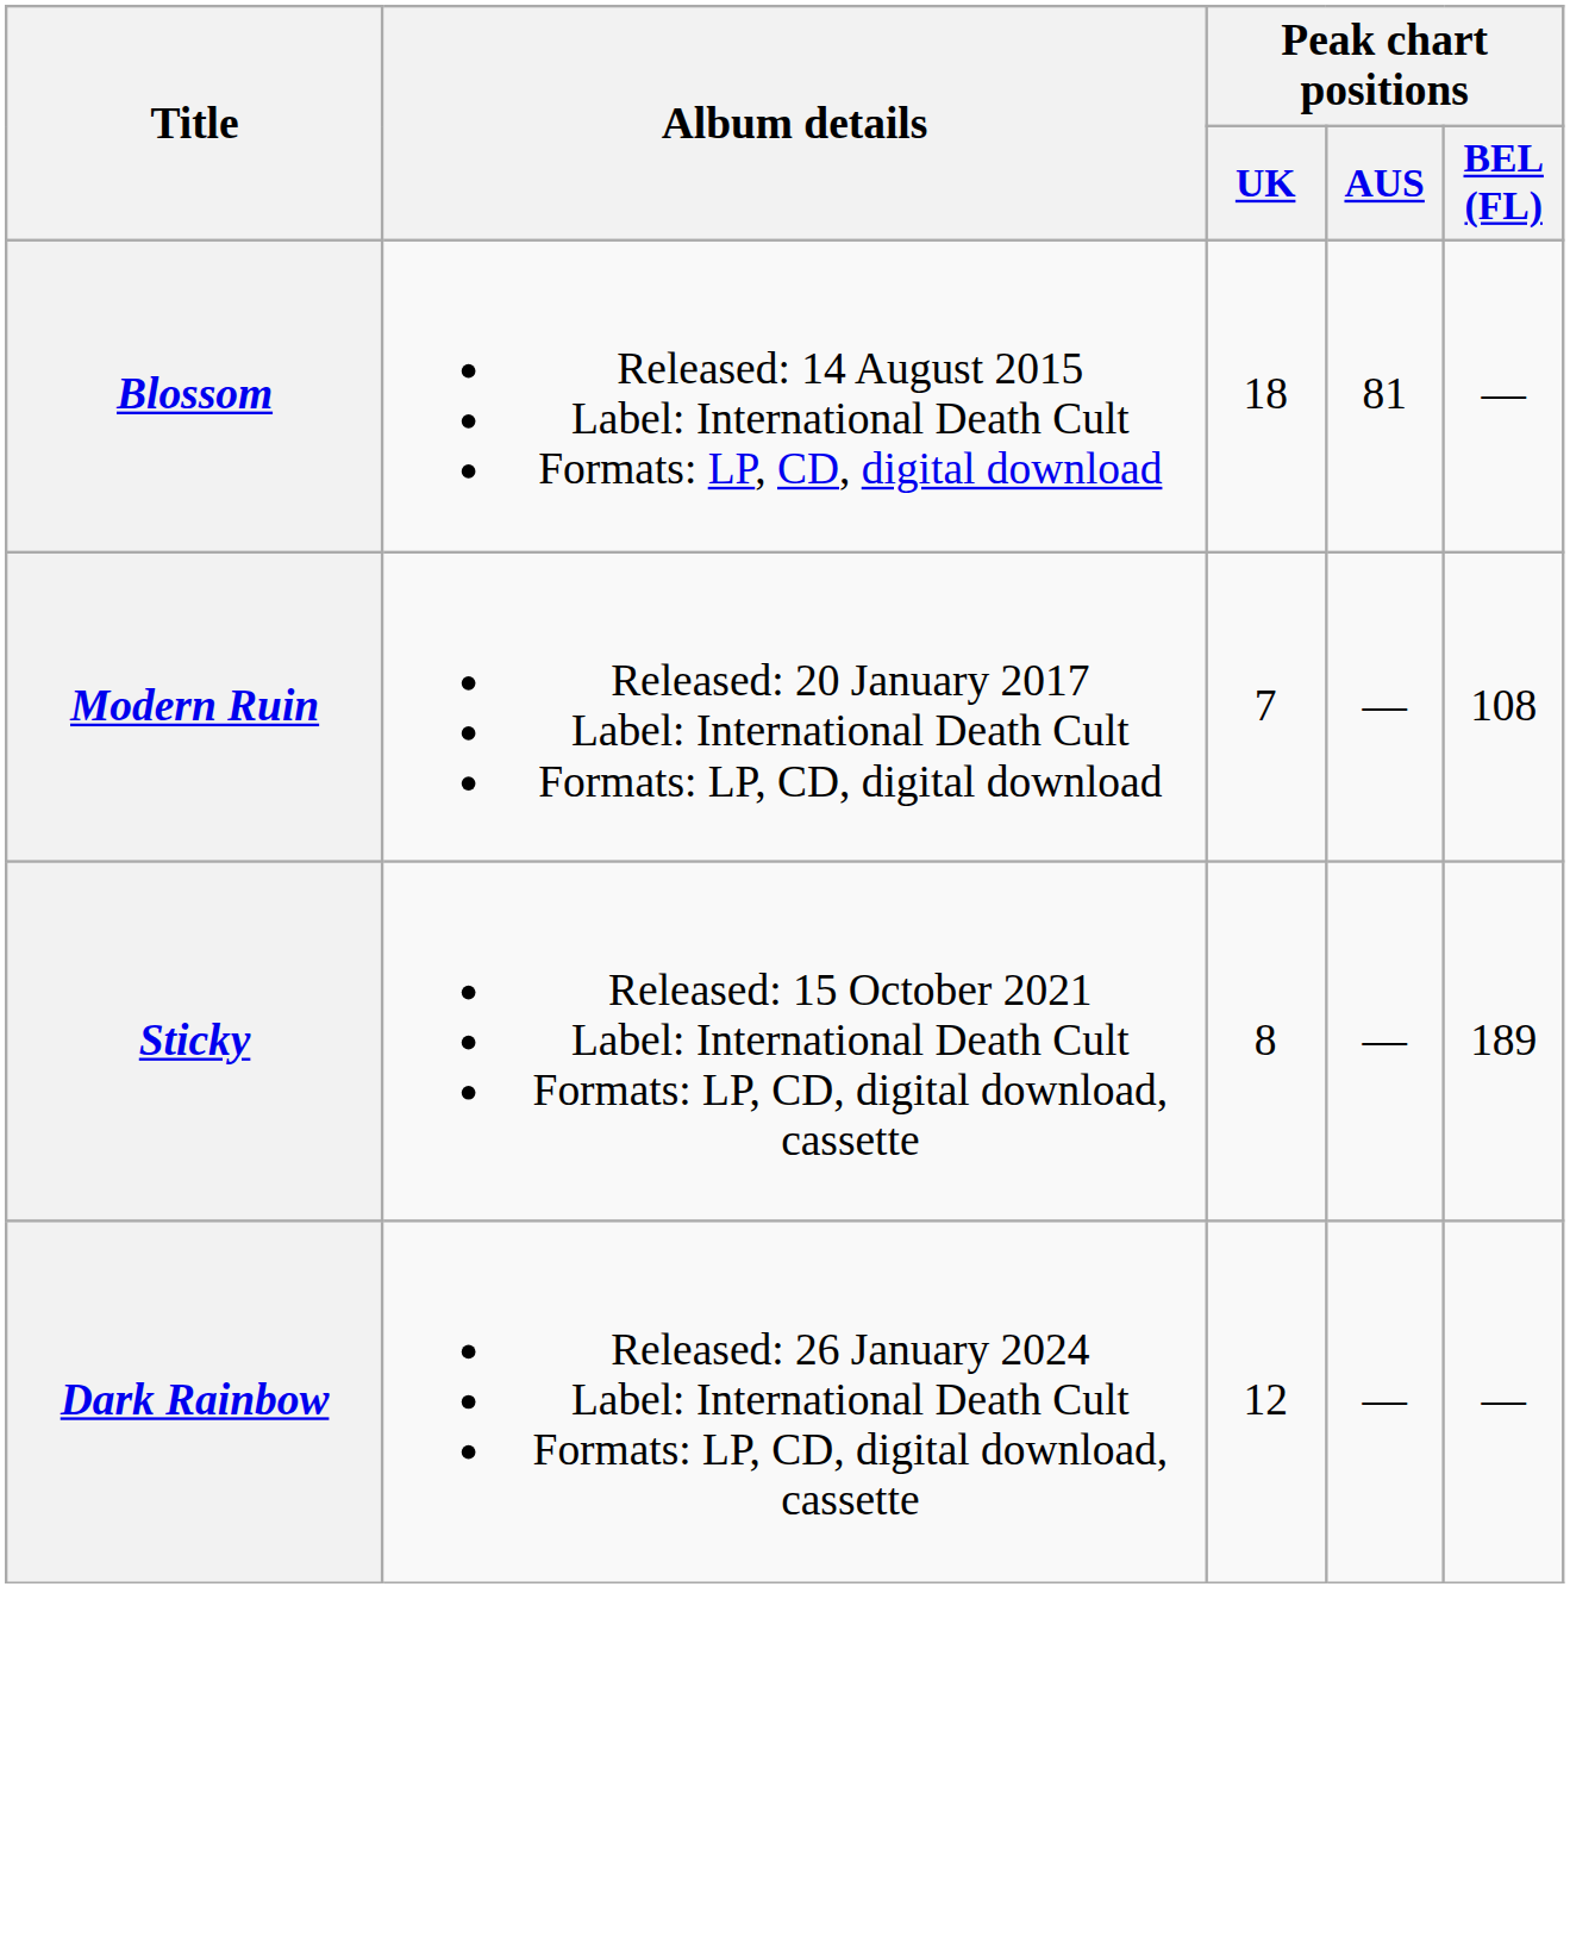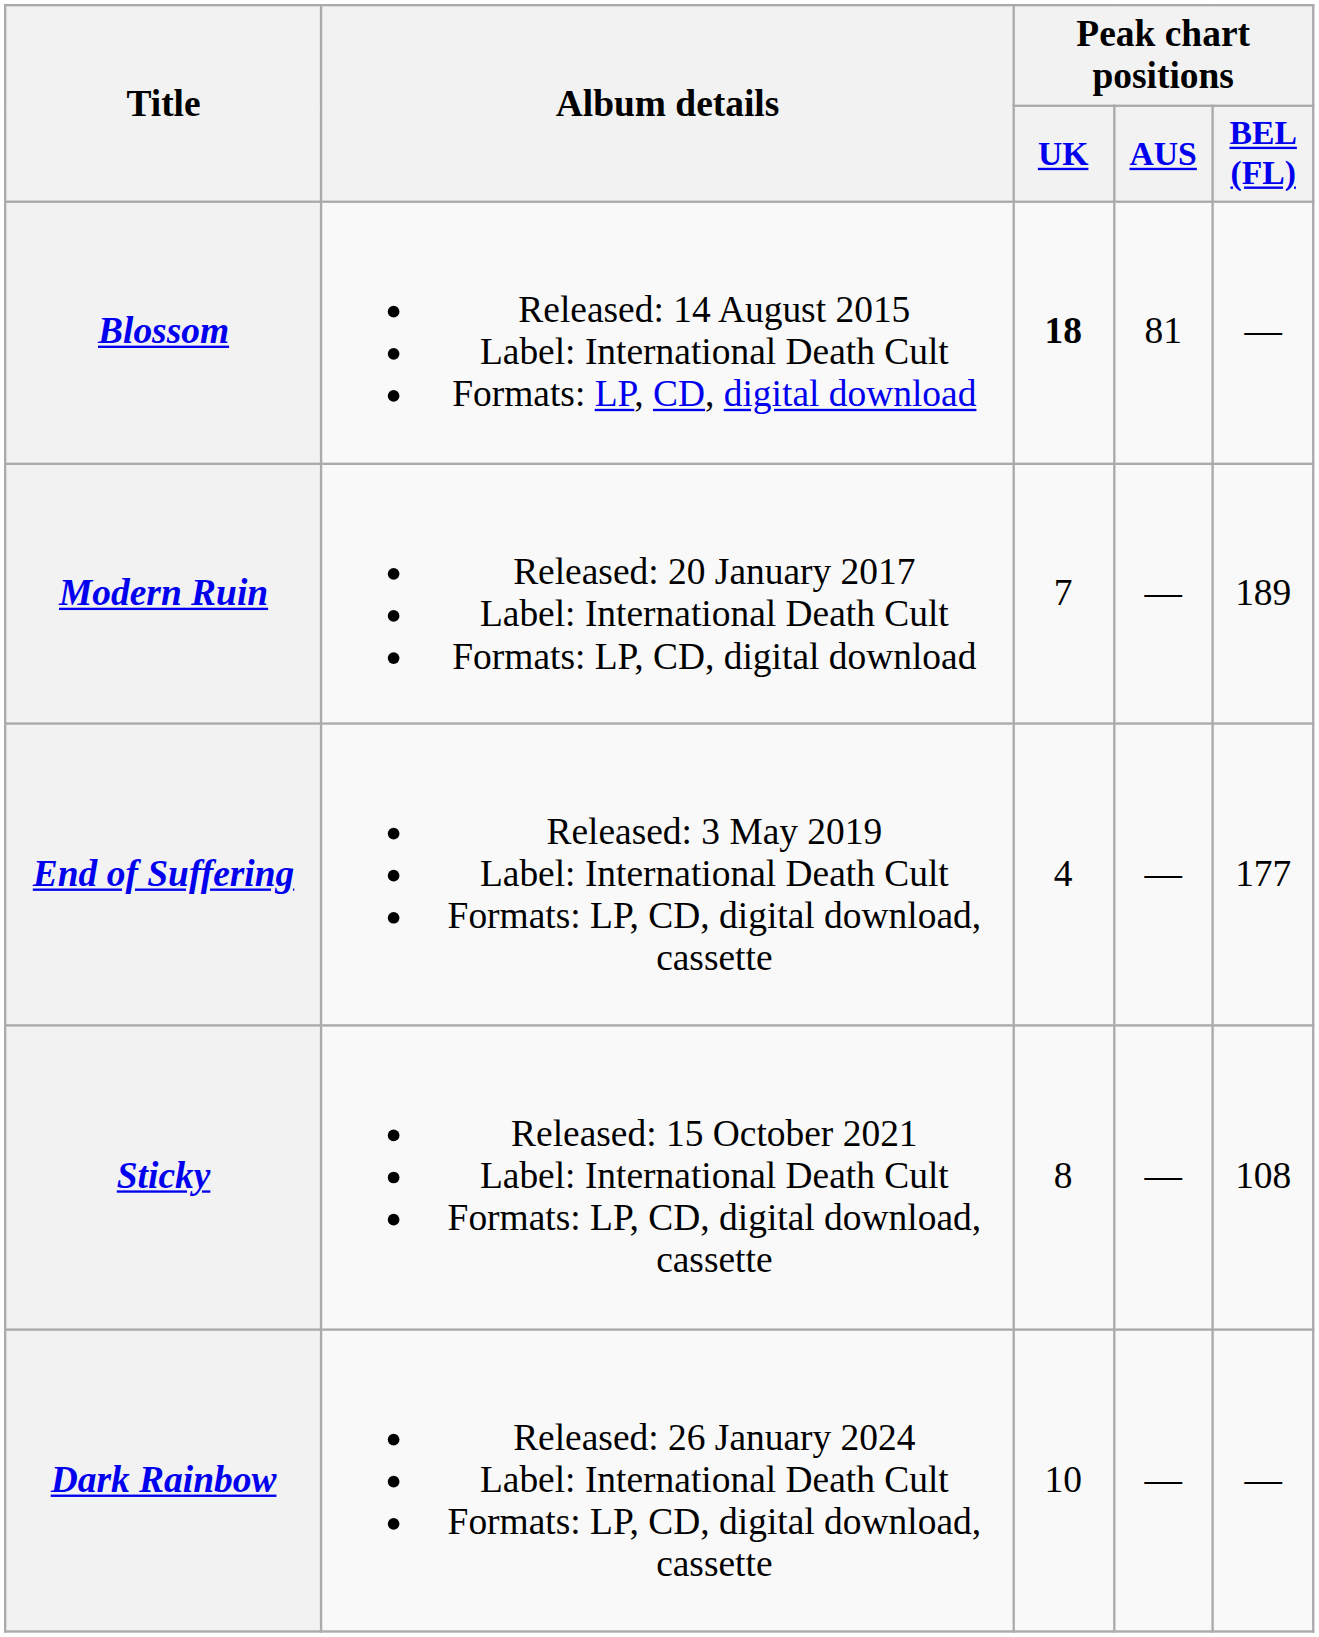Blossom | Peak chart positions / UK: normal -> bold
Modern Ruin | Peak chart positions / BEL (FL): 108 -> 189
+ row: End of Suffering | Released: 3 May 2019 Label: International Death Cult Formats: LP, CD, digital download, cassette | 4 | — | 177
Sticky | Peak chart positions / BEL (FL): 189 -> 108
Dark Rainbow | Peak chart positions / UK: 12 -> 10
